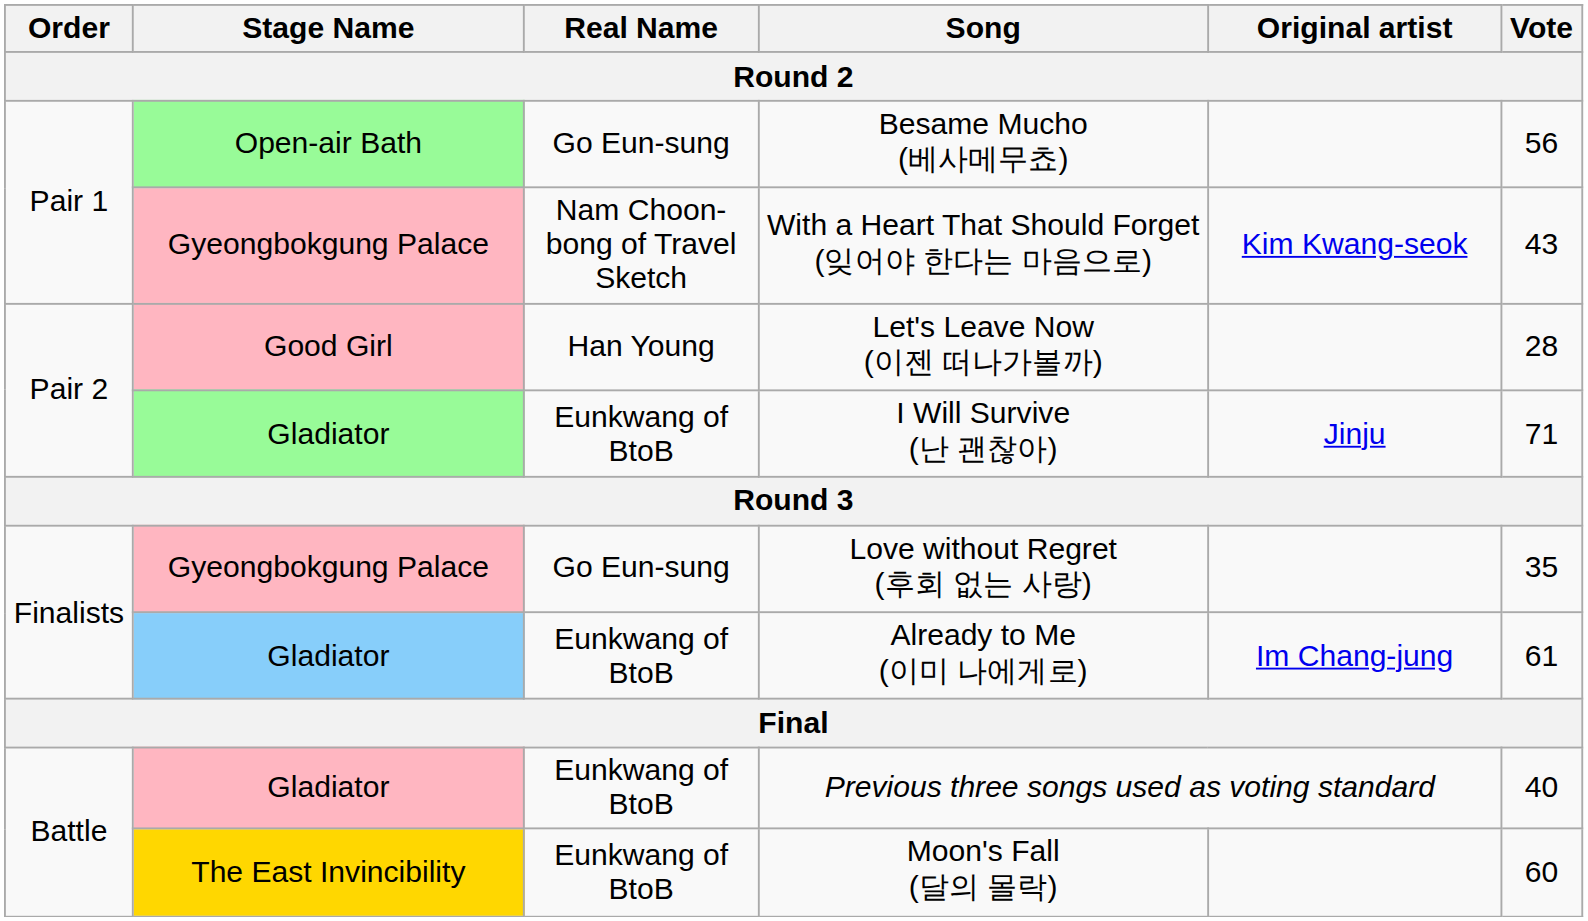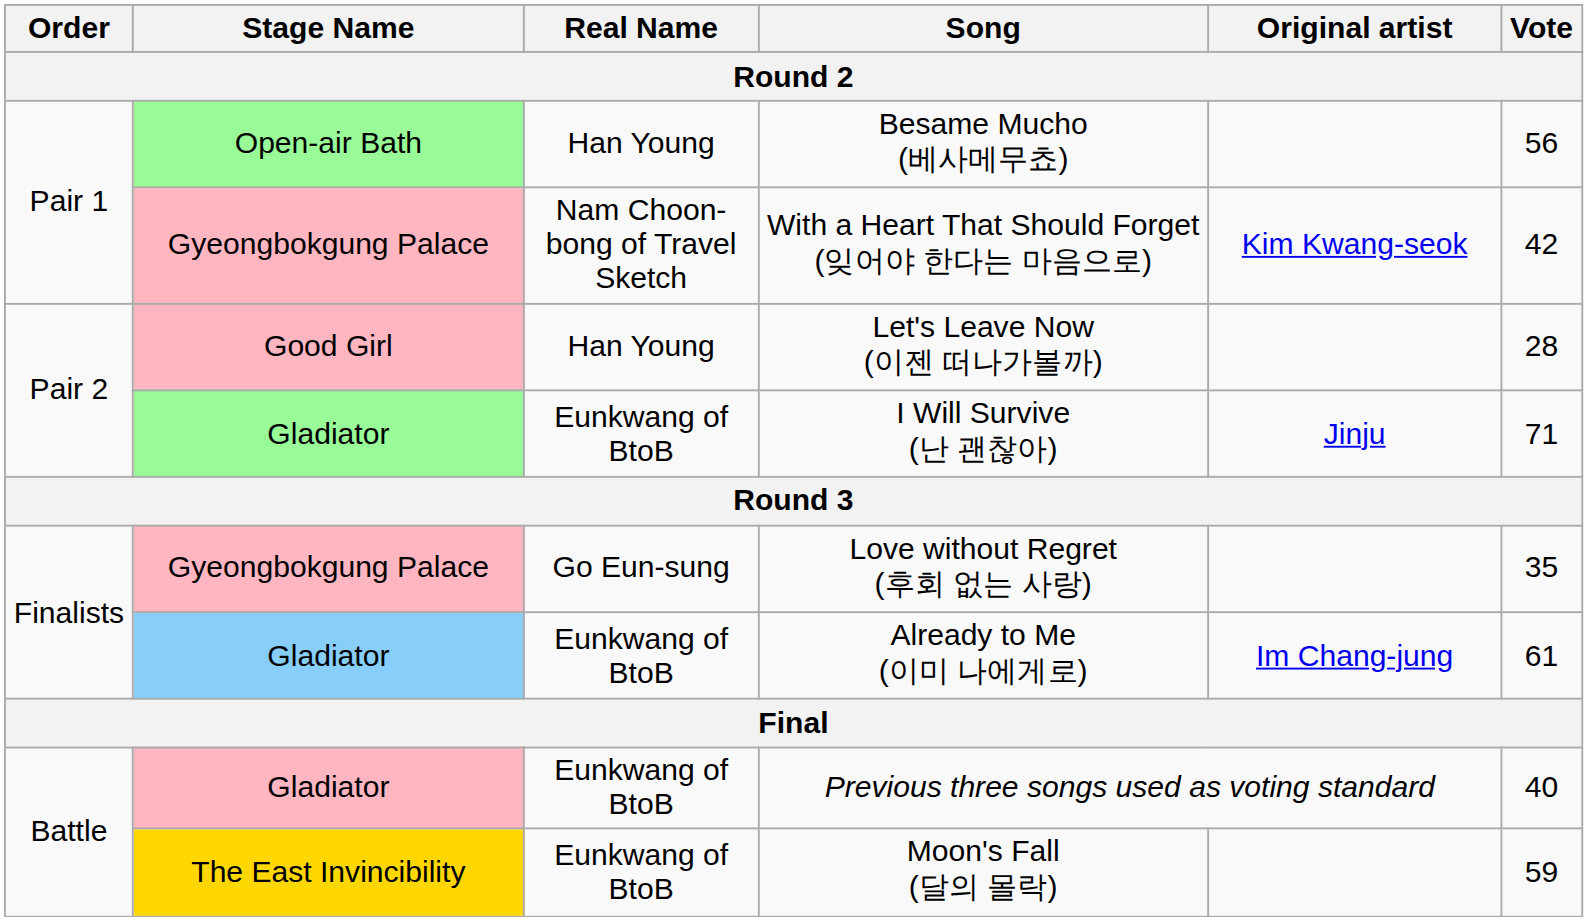Besame Mucho (베사메무쵸) | Real Name: Go Eun-sung -> Han Young
With a Heart That Should Forget (잊어야 한다는 마음으로) | Vote: 43 -> 42
Moon's Fall (달의 몰락) | Vote: 60 -> 59
